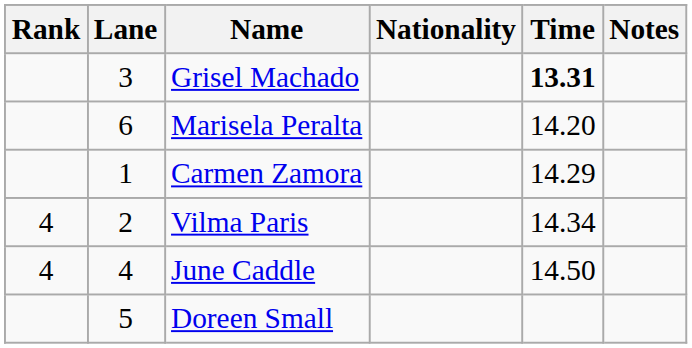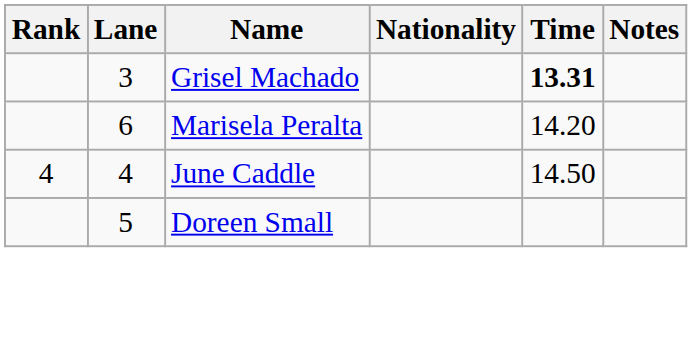- row: 1 | Carmen Zamora | 14.29
- row: 4 | 2 | Vilma Paris | 14.34
